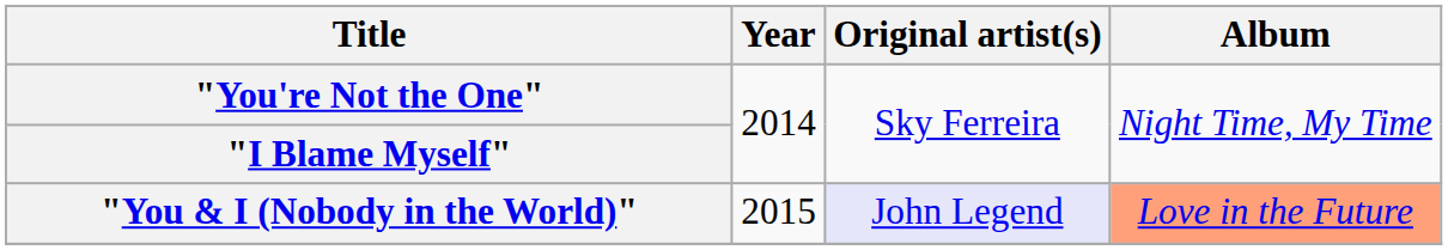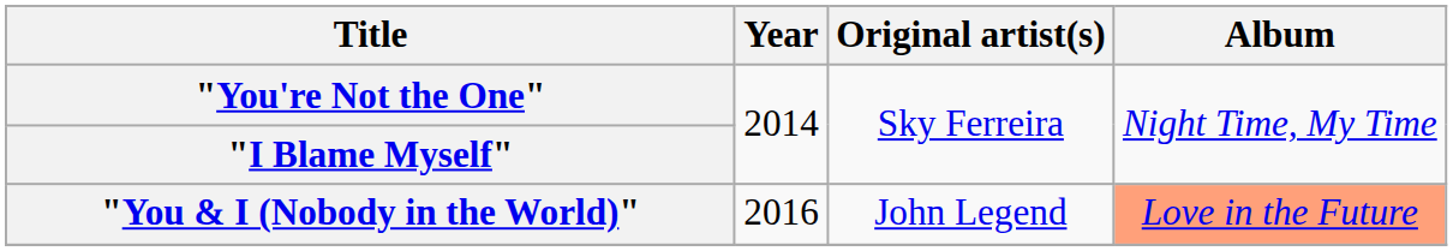"You & I (Nobody in the World)" | Year: 2015 -> 2016
"You & I (Nobody in the World)" | Original artist(s): lavender background -> no background
